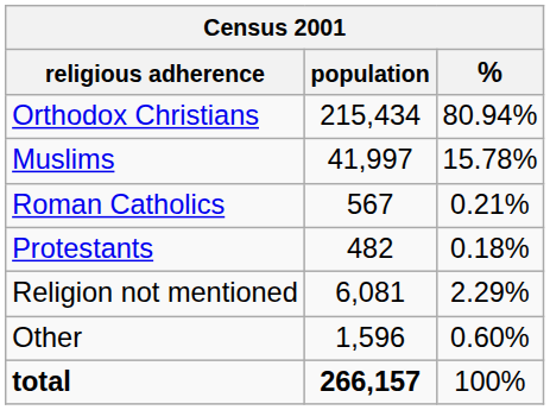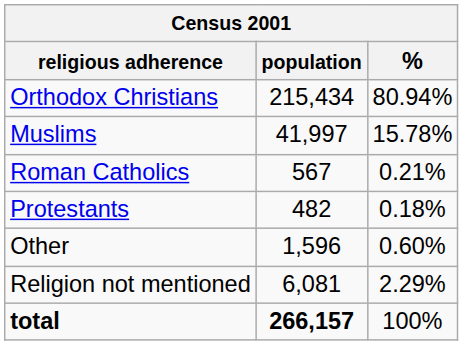rows swapped: Other <-> Religion not mentioned
